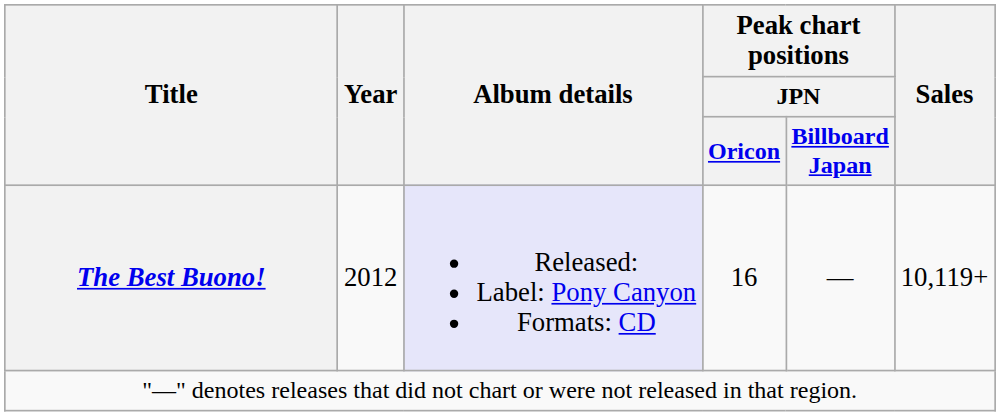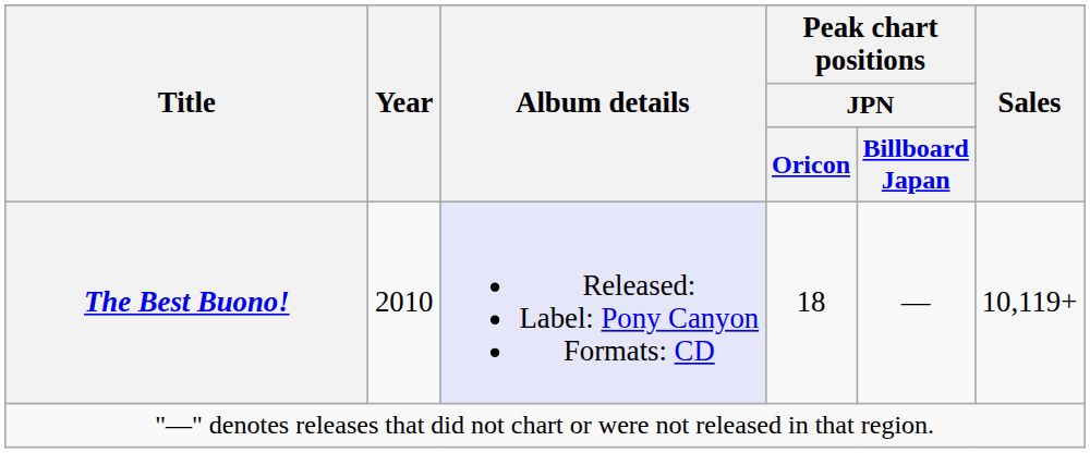The Best Buono! | Year: 2012 -> 2010
The Best Buono! | Peak chart positions / JPN / Oricon: 16 -> 18
